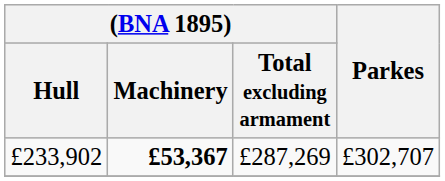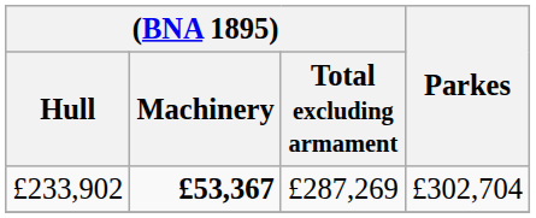£233,902 | Parkes: £302,707 -> £302,704
